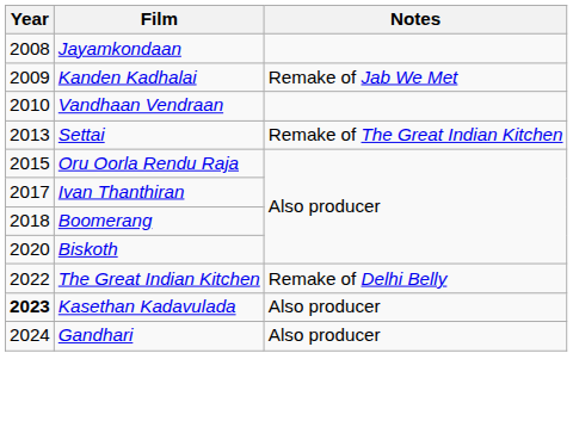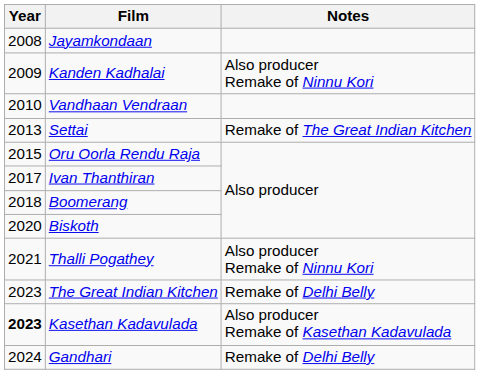Kanden Kadhalai | Notes: Remake of Jab We Met -> Also producer Remake of Ninnu Kori
+ row: 2021 | Thalli Pogathey | Also producer Remake of Ninnu Kori
The Great Indian Kitchen | Year: 2022 -> 2023
Kasethan Kadavulada | Notes: Also producer -> Also producer Remake of Kasethan Kadavulada
Gandhari | Notes: Also producer -> Remake of Delhi Belly
